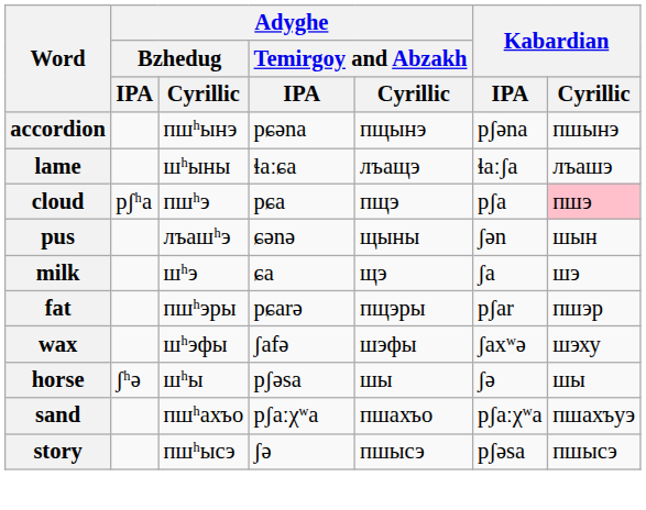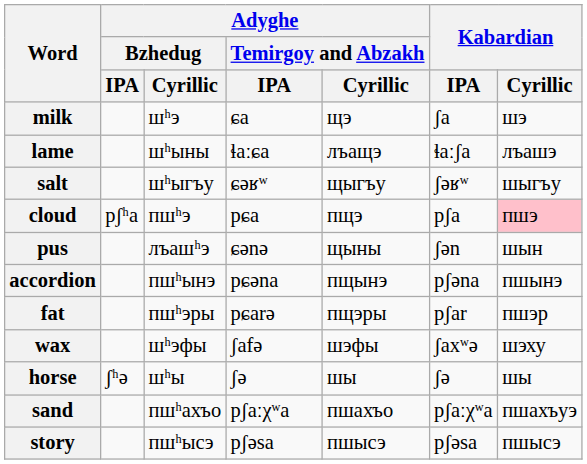rows swapped: milk <-> accordion
+ row: salt | шʰыгъу | ɕəʁʷ | щыгъу | ʃəʁʷ | шыгъу
horse | Adyghe / Temirgoy and Abzakh / IPA: pʃəsa -> ʃə
story | Adyghe / Temirgoy and Abzakh / IPA: ʃə -> pʃəsa
